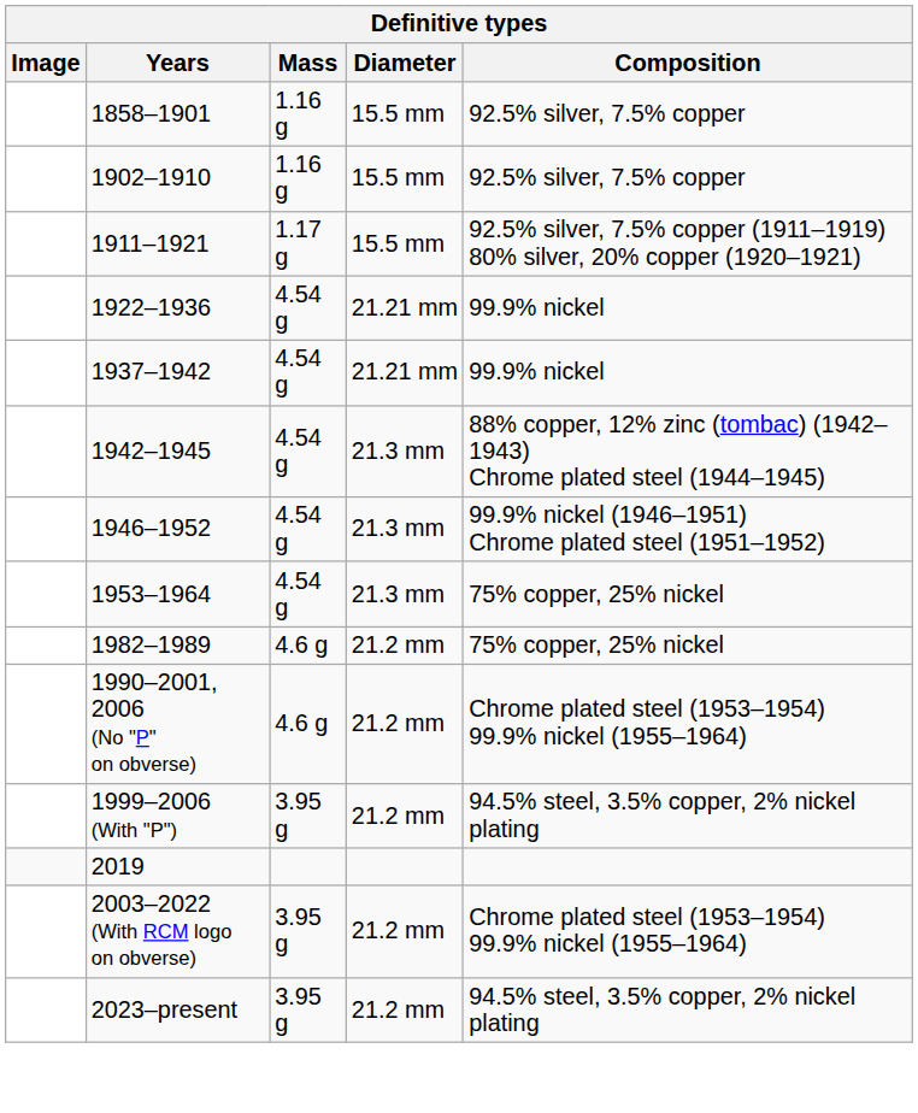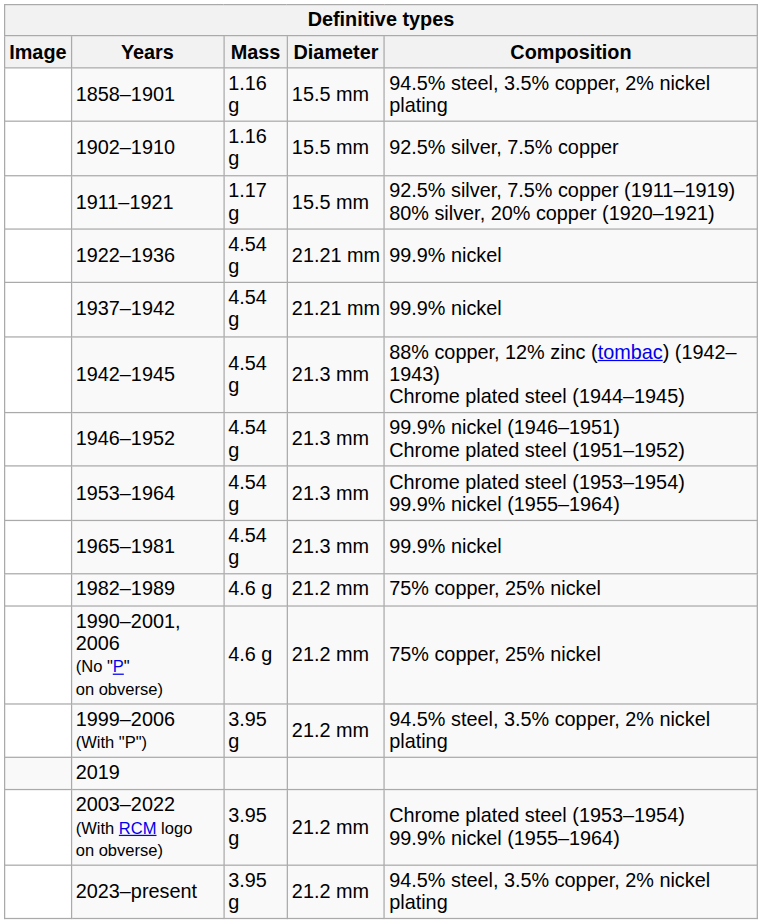1858–1901 | Composition: 92.5% silver, 7.5% copper -> 94.5% steel, 3.5% copper, 2% nickel plating
1953–1964 | Composition: 75% copper, 25% nickel -> Chrome plated steel (1953–1954) 99.9% nickel (1955–1964)
+ row: 1965–1981 | 4.54 g | 21.3 mm | 99.9% nickel
1990–2001, 2006 (No "P" on obverse) | Composition: Chrome plated steel (1953–1954) 99.9% nickel (1955–1964) -> 75% copper, 25% nickel
